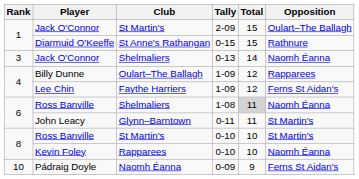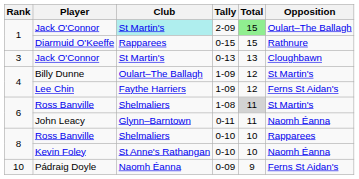Jack O'Connor / 2-09 | Club: no background -> paleturquoise background
Jack O'Connor / 2-09 | Total: no background -> lightgreen background
Diarmuid O'Keeffe | Club: St Anne's Rathangan -> Rapparees
Jack O'Connor / 0-13 | Club: Shelmaliers -> St Martin's
Jack O'Connor / 0-13 | Total: 14 -> 13
Jack O'Connor / 0-13 | Opposition: Naomh Éanna -> Cloughbawn
Billy Dunne | Opposition: Rapparees -> St Martin's
Ross Banville / 1-08 | Opposition: Naomh Éanna -> St Martin's
John Leacy | Opposition: St Martin's -> Naomh Éanna
Ross Banville / 0-10 | Club: St Martin's -> Shelmaliers
Ross Banville / 0-10 | Opposition: St Martin's -> Rapparees
Kevin Foley | Club: Rapparees -> St Anne's Rathangan
